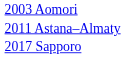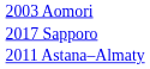rows swapped: 2011 Astana–Almaty <-> 2017 Sapporo
